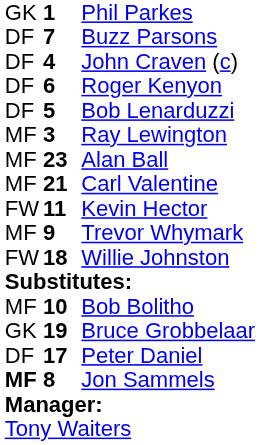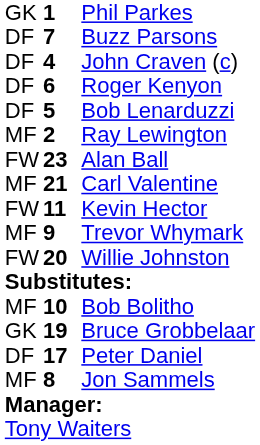Ray Lewington | column 2: 3 -> 2
Alan Ball | column 1: MF -> FW
Willie Johnston | column 2: 18 -> 20
Jon Sammels | column 1: bold -> normal
